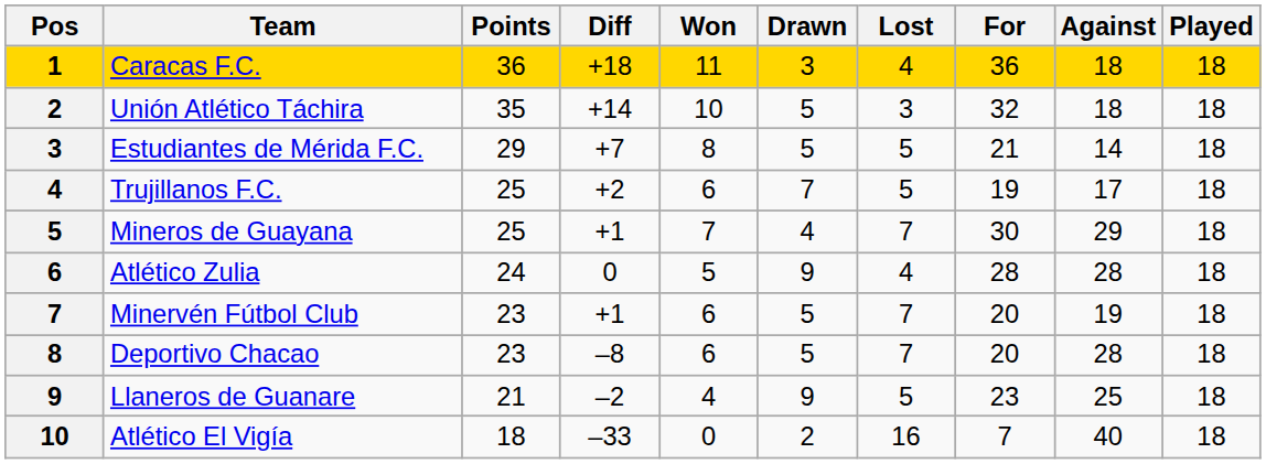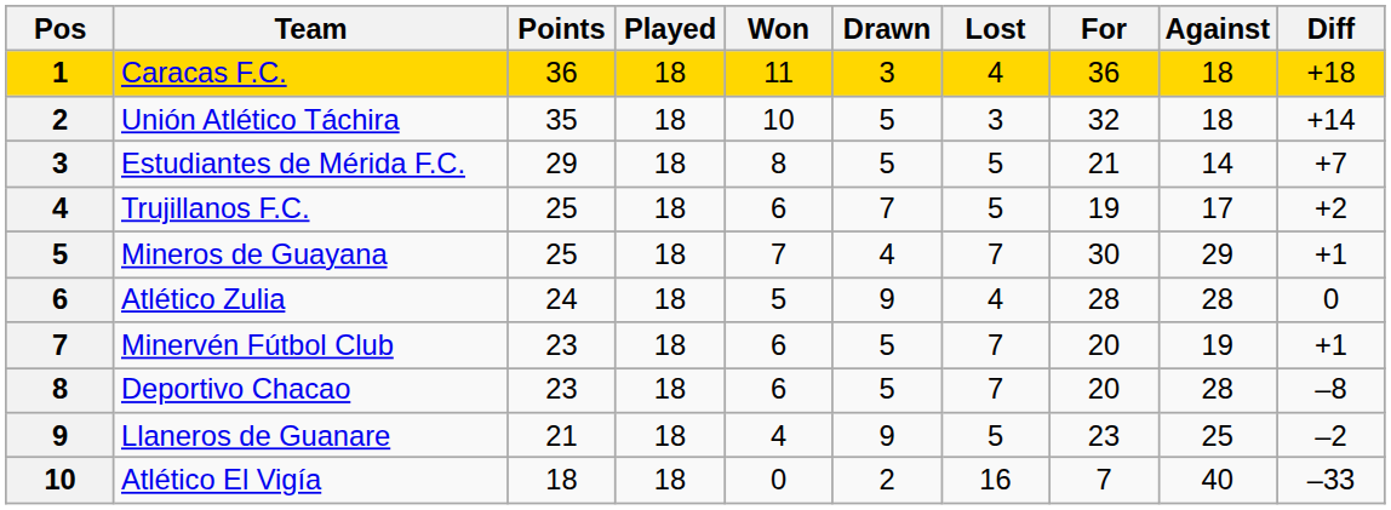columns swapped: Played <-> Diff
